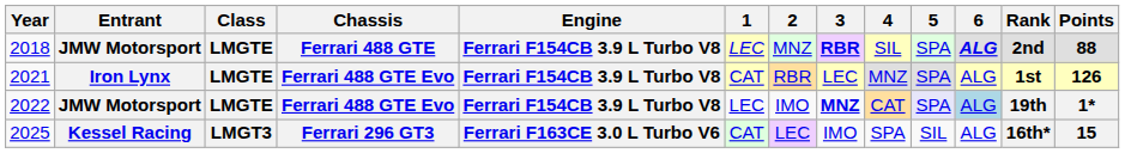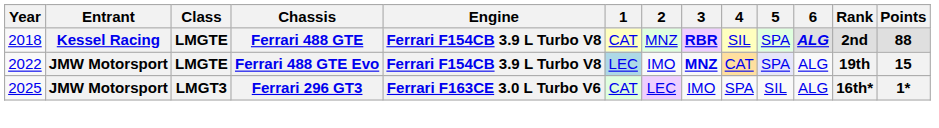2018 | Entrant: JMW Motorsport -> Kessel Racing
2018 | 1: LEC -> CAT
- row: 2021 | Iron Lynx | LMGTE | Ferrari 488 GTE Evo | Ferrari F154CB 3.9 L Turbo V8 | CAT | RBR | LEC | MNZ | SPA | ALG | 1st | 126
2022 | 1: no background -> lightblue background
2022 | 6: lightblue background -> no background
2022 | Points: 1* -> 15
2025 | Entrant: Kessel Racing -> JMW Motorsport
2025 | Points: 15 -> 1*
